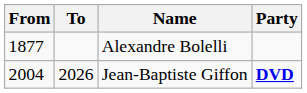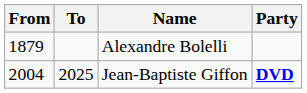Alexandre Bolelli | From: 1877 -> 1879
Jean-Baptiste Giffon | To: 2026 -> 2025
